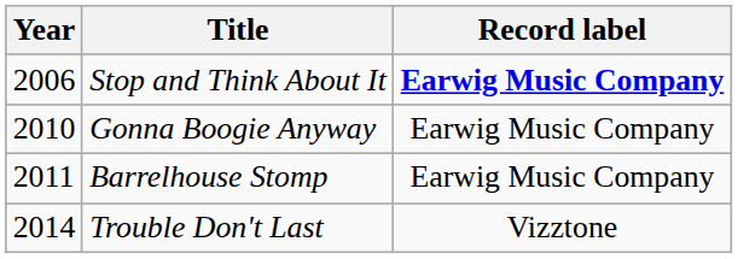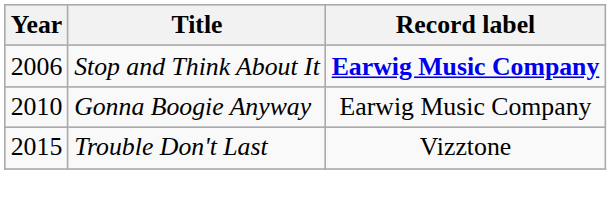- row: 2011 | Barrelhouse Stomp | Earwig Music Company
Trouble Don't Last | Year: 2014 -> 2015
